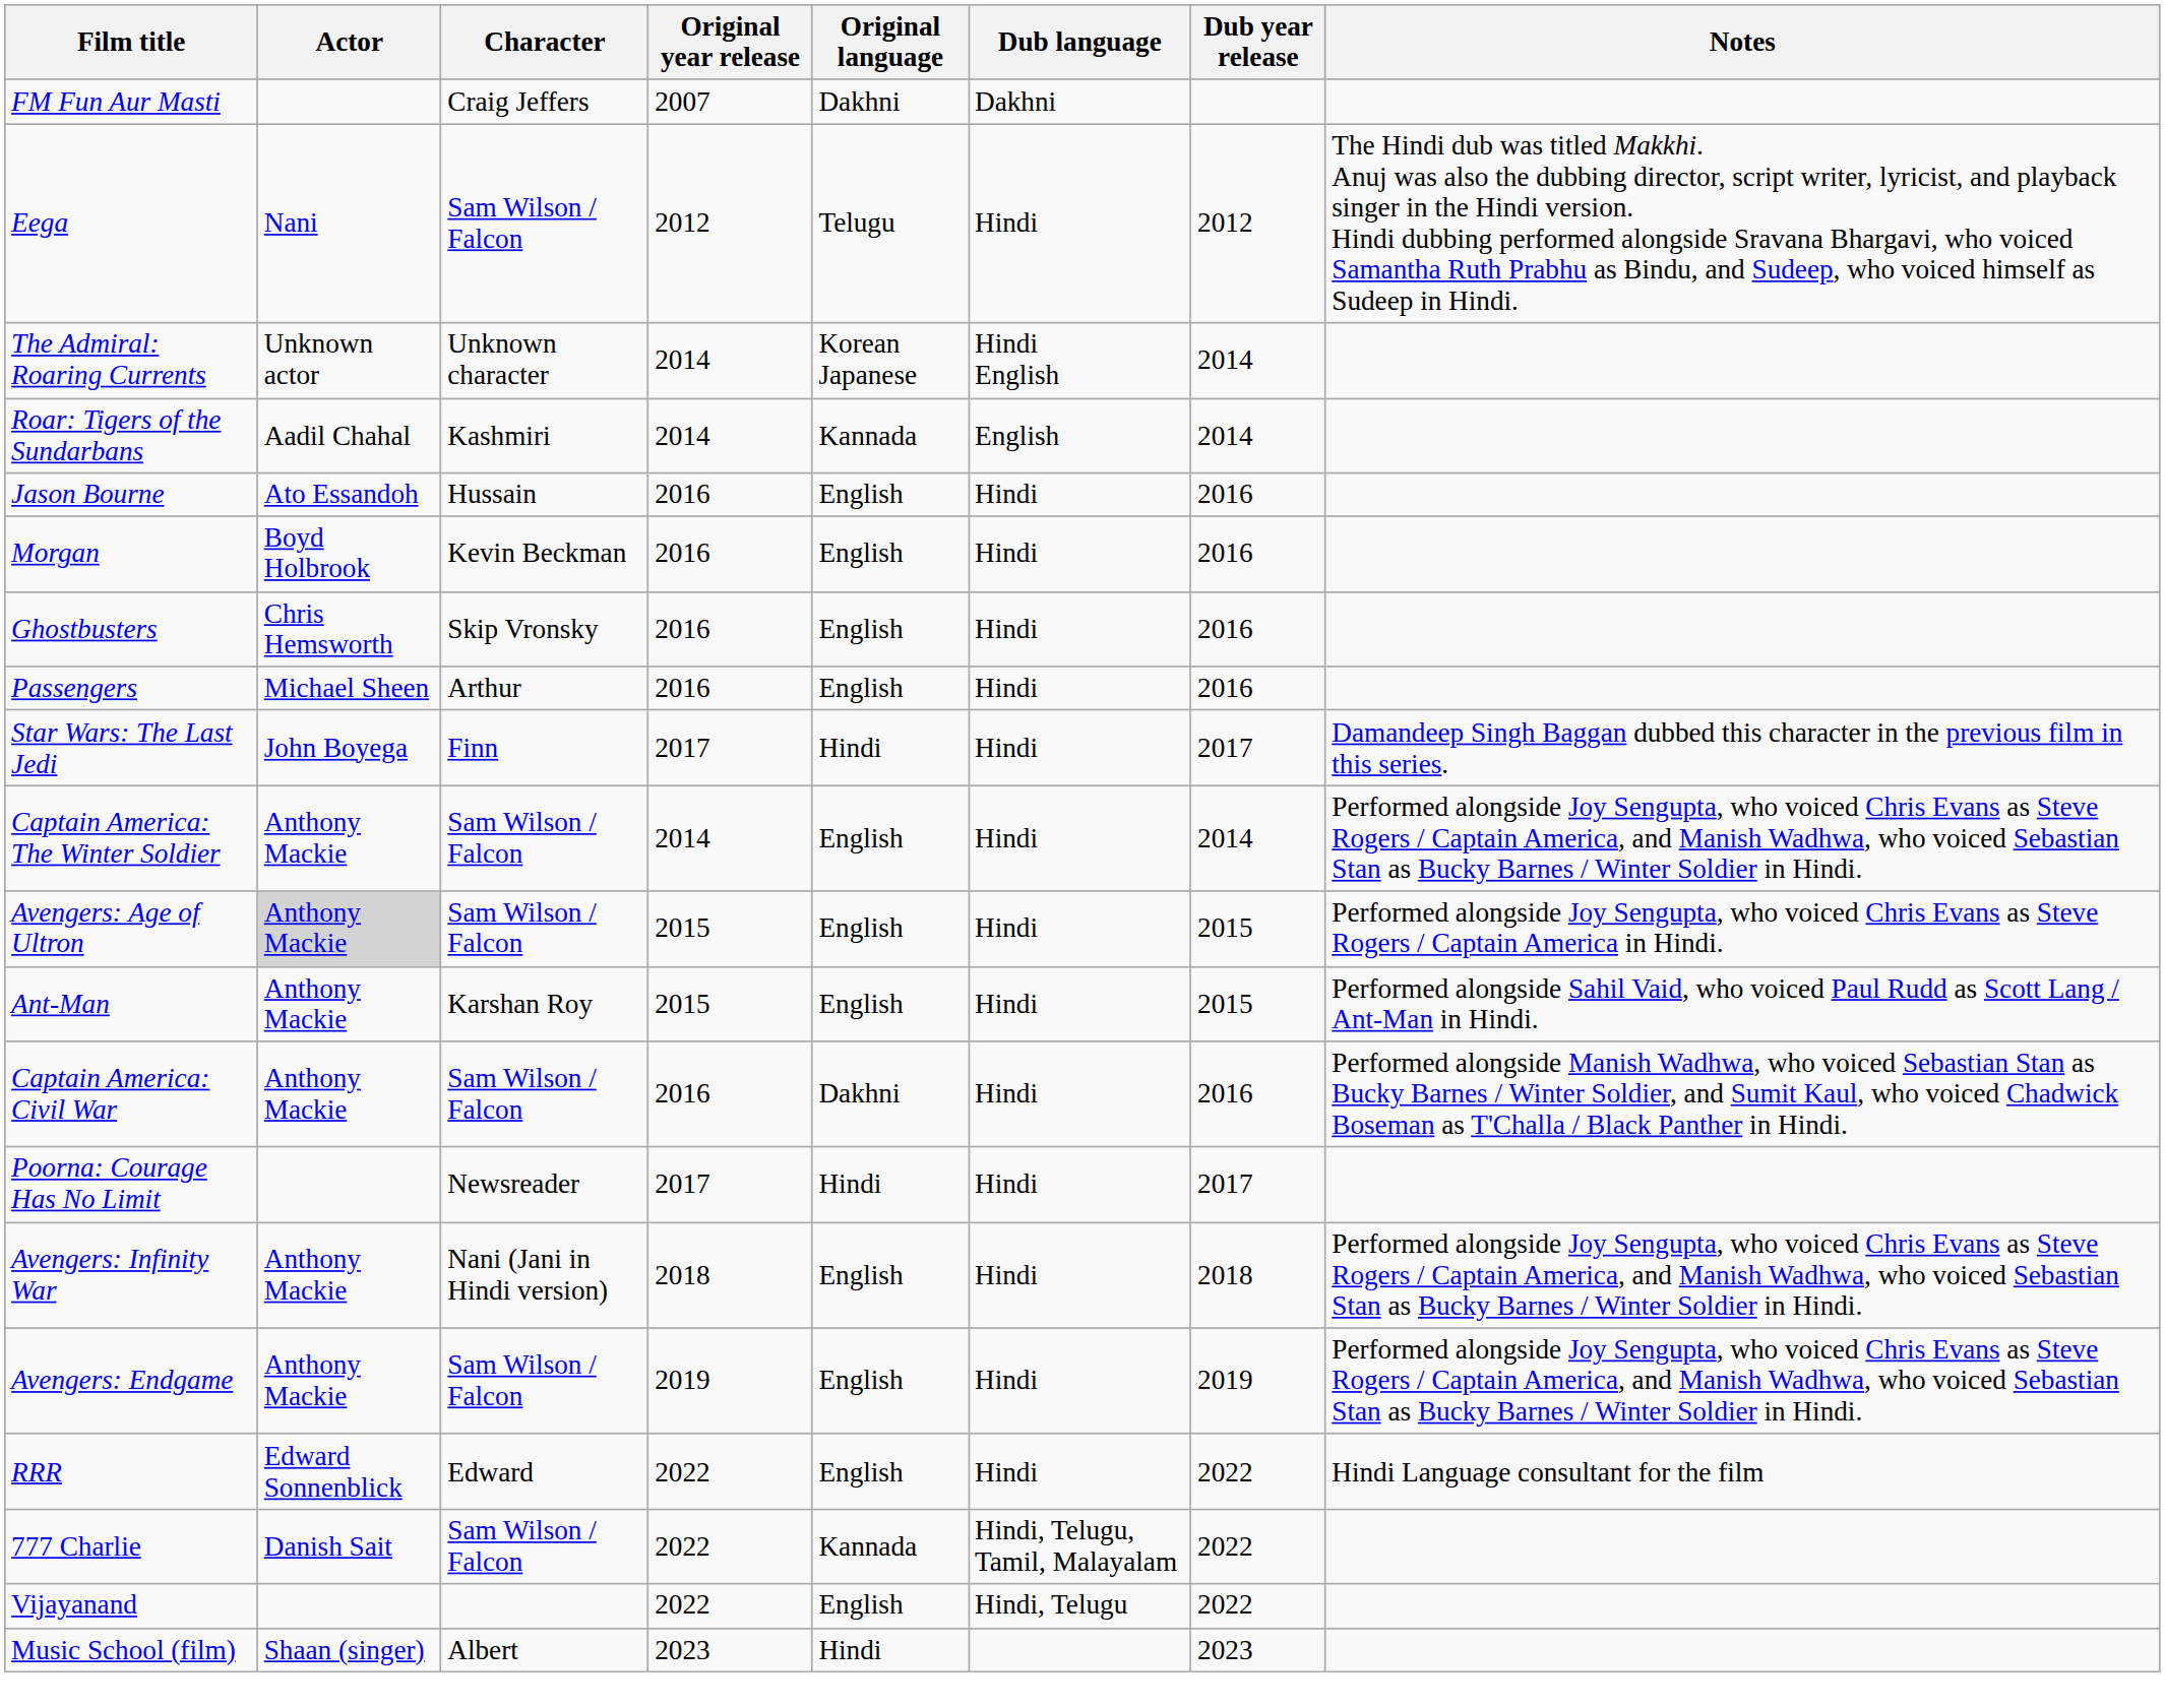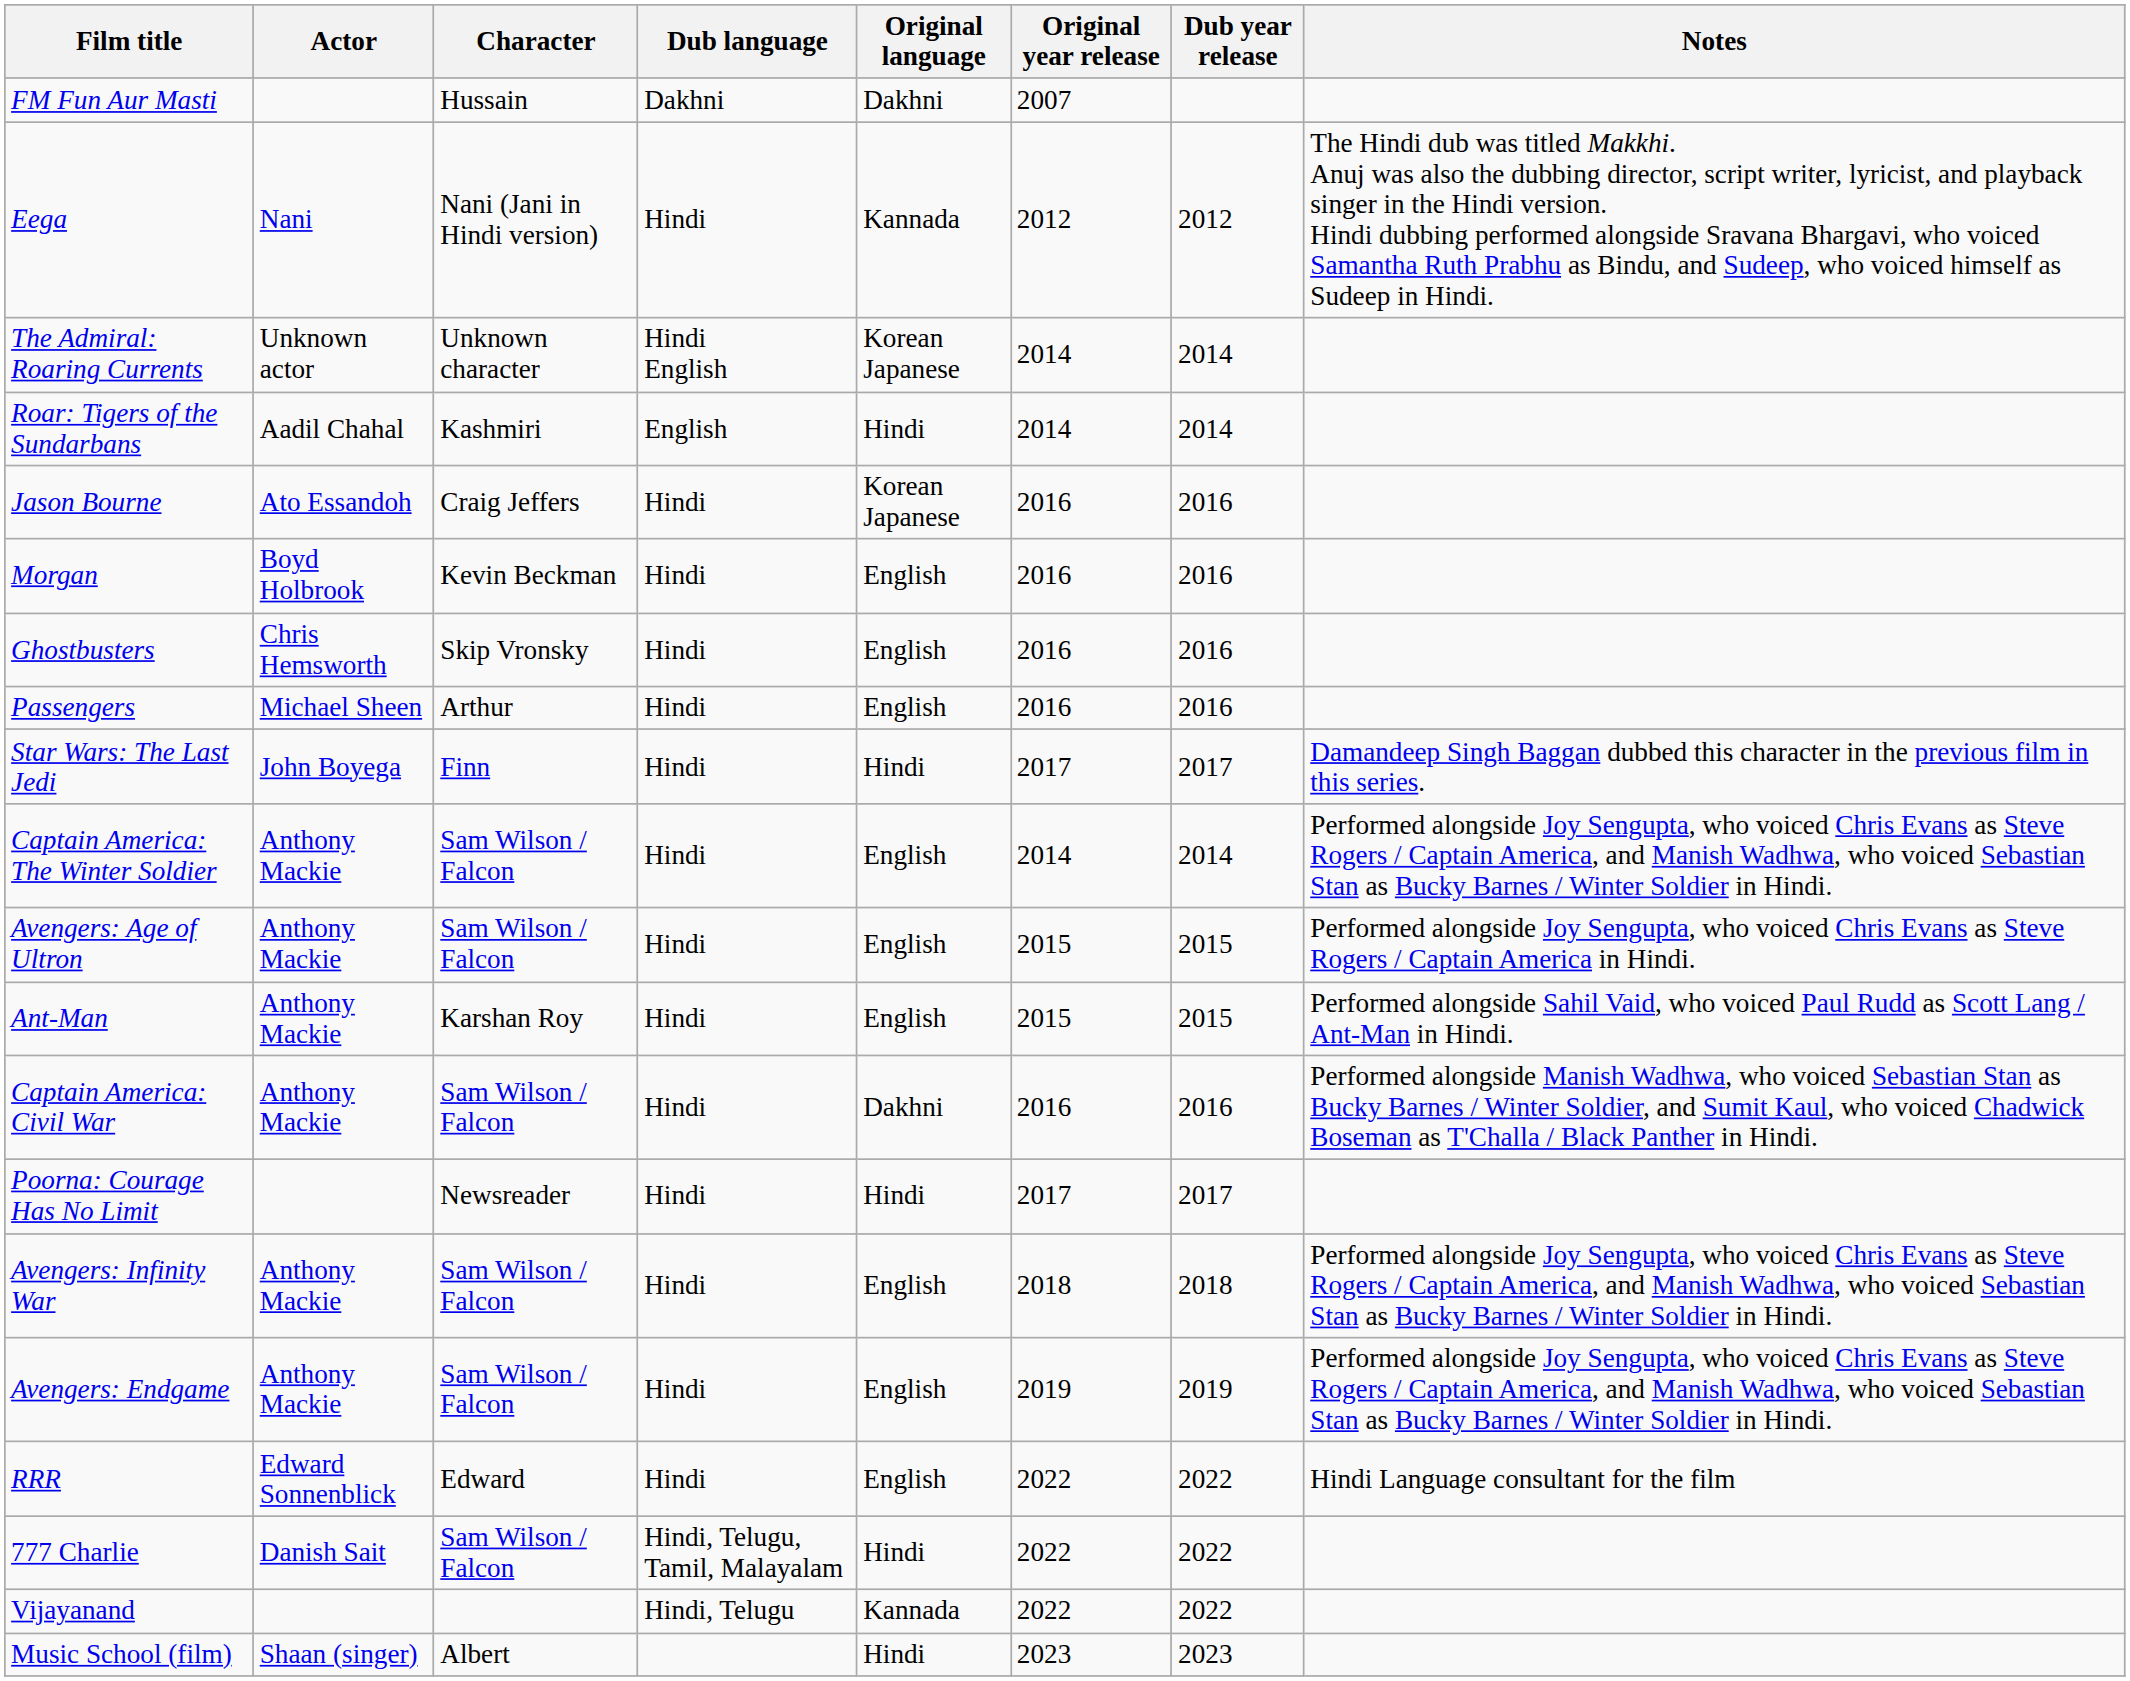columns swapped: Dub language <-> Original year release
FM Fun Aur Masti | Character: Craig Jeffers -> Hussain
Eega | Character: Sam Wilson / Falcon -> Nani (Jani in Hindi version)
Eega | Original language: Telugu -> Kannada
Roar: Tigers of the Sundarbans | Original language: Kannada -> Hindi
Jason Bourne | Character: Hussain -> Craig Jeffers
Jason Bourne | Original language: English -> Korean Japanese
Avengers: Age of Ultron | Actor: lightgrey background -> no background
Avengers: Infinity War | Character: Nani (Jani in Hindi version) -> Sam Wilson / Falcon
777 Charlie | Original language: Kannada -> Hindi
Vijayanand | Original language: English -> Kannada
